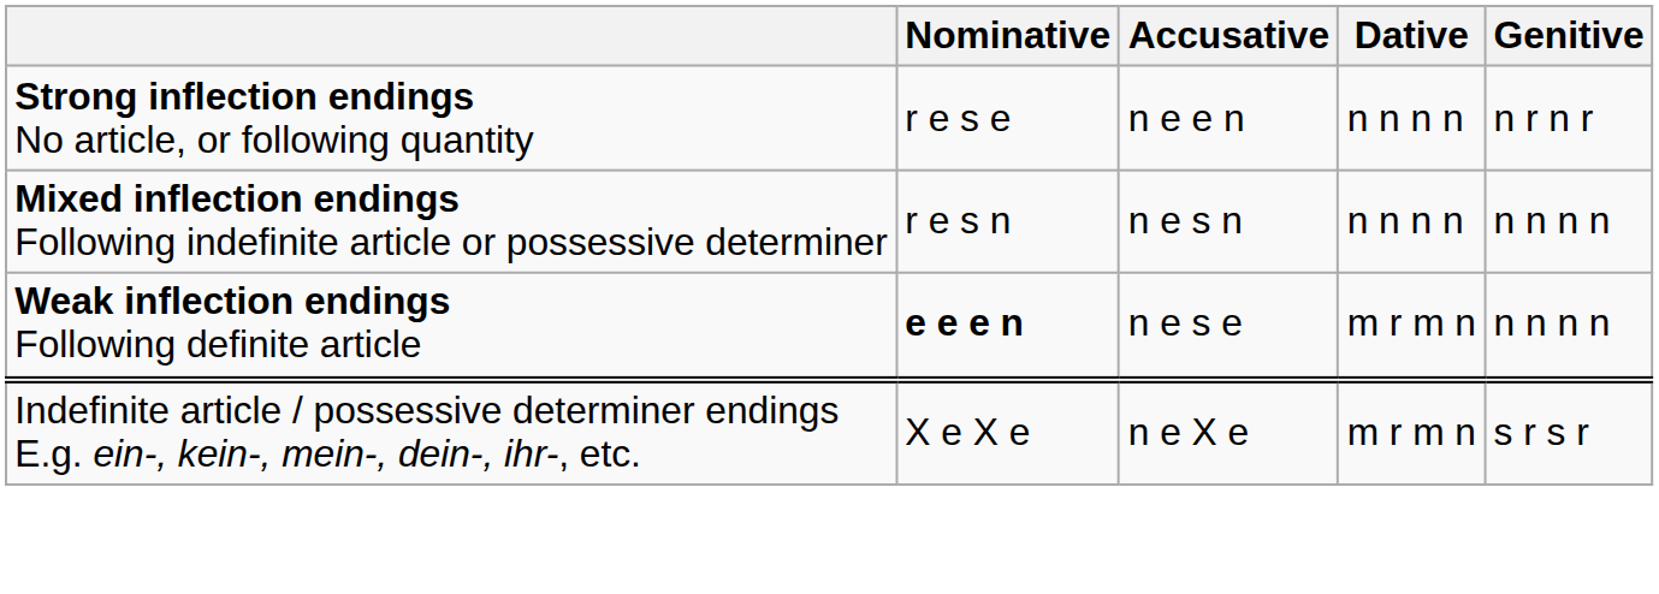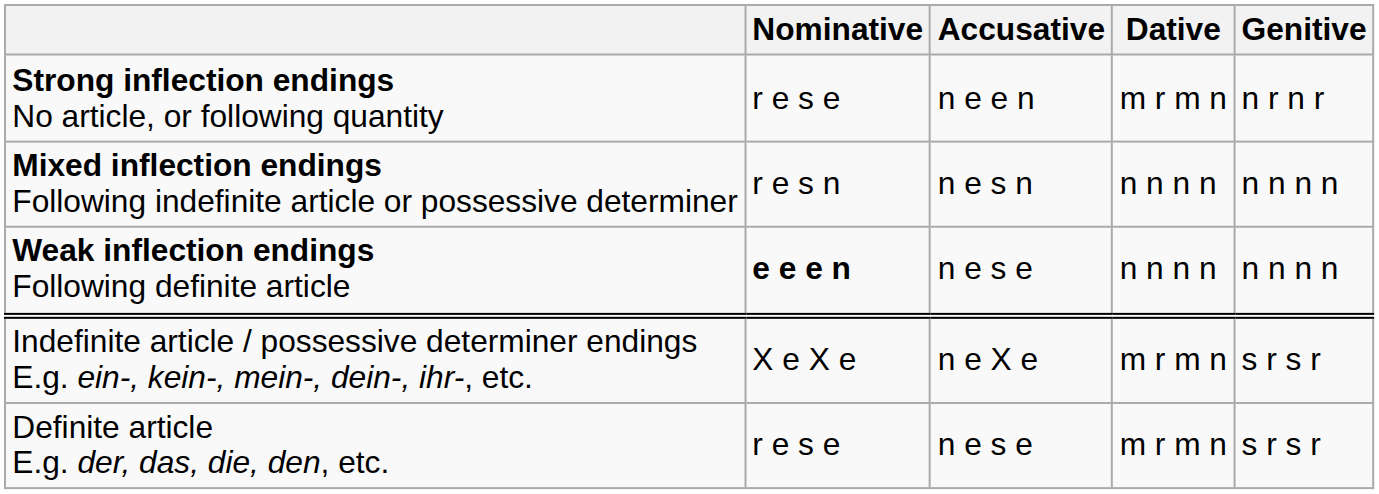Strong inflection endings No article, or following quantity | Dative: n n n n -> m r m n
Weak inflection endings Following definite article | Dative: m r m n -> n n n n
+ row: Definite article E.g. der, das, die, den, etc. | r e s e | n e s e | m r m n | s r s r
